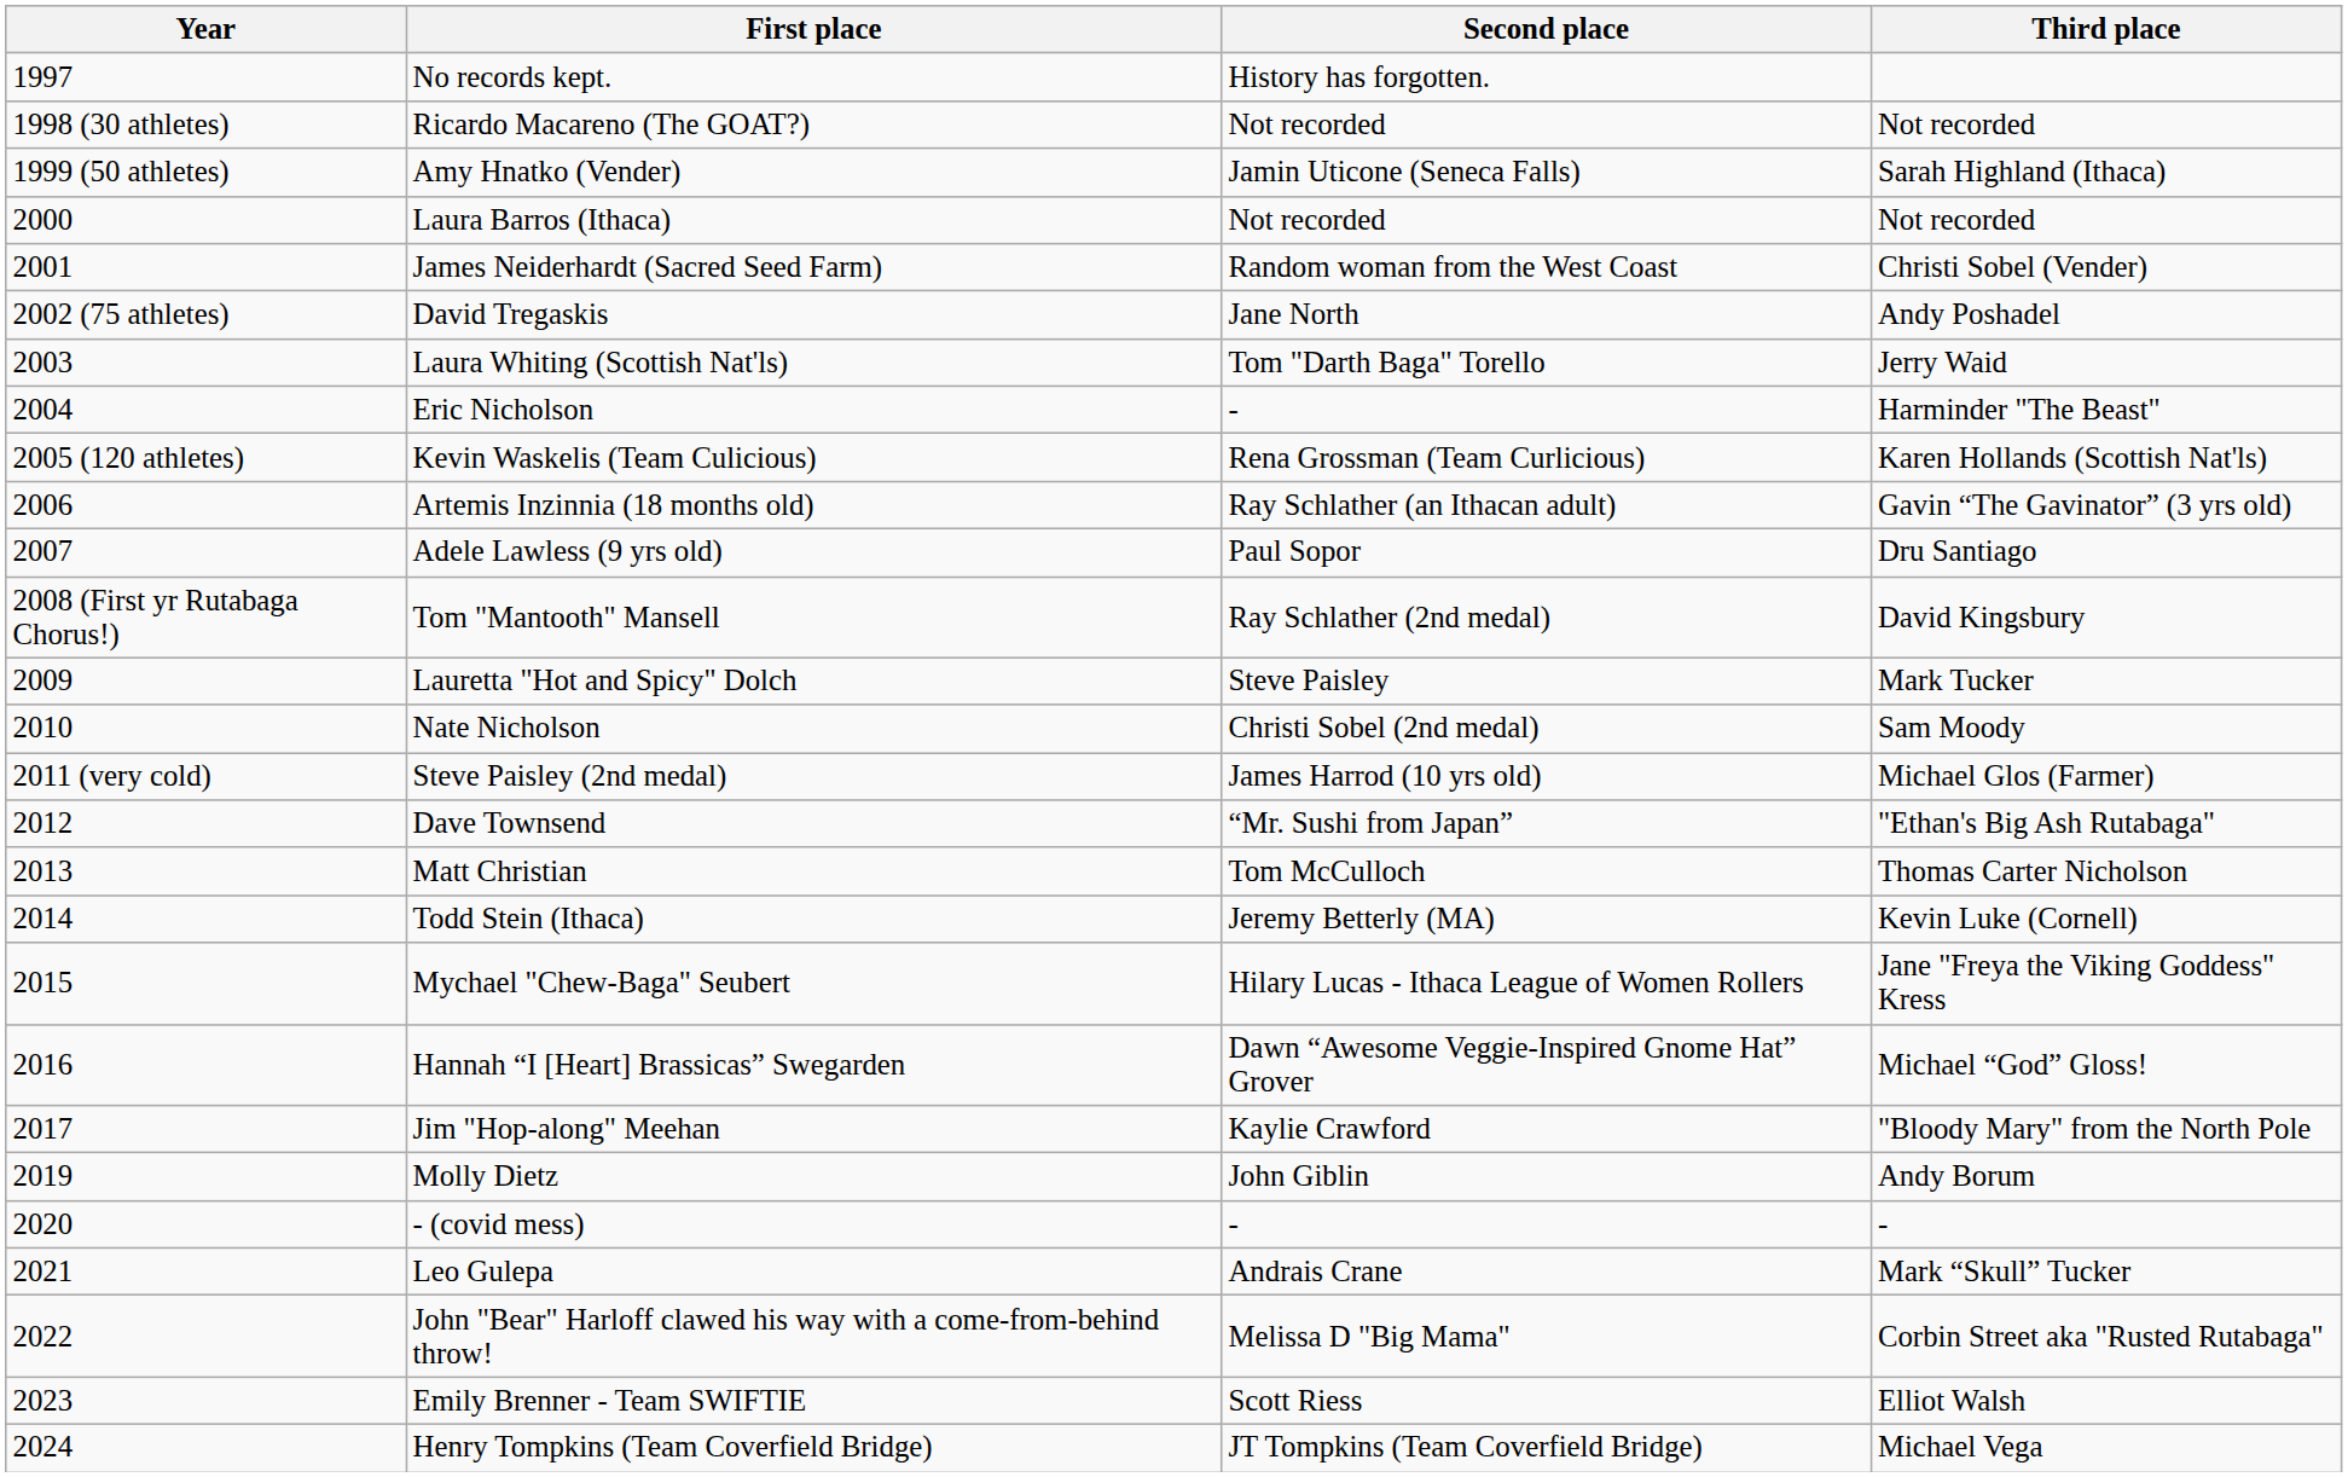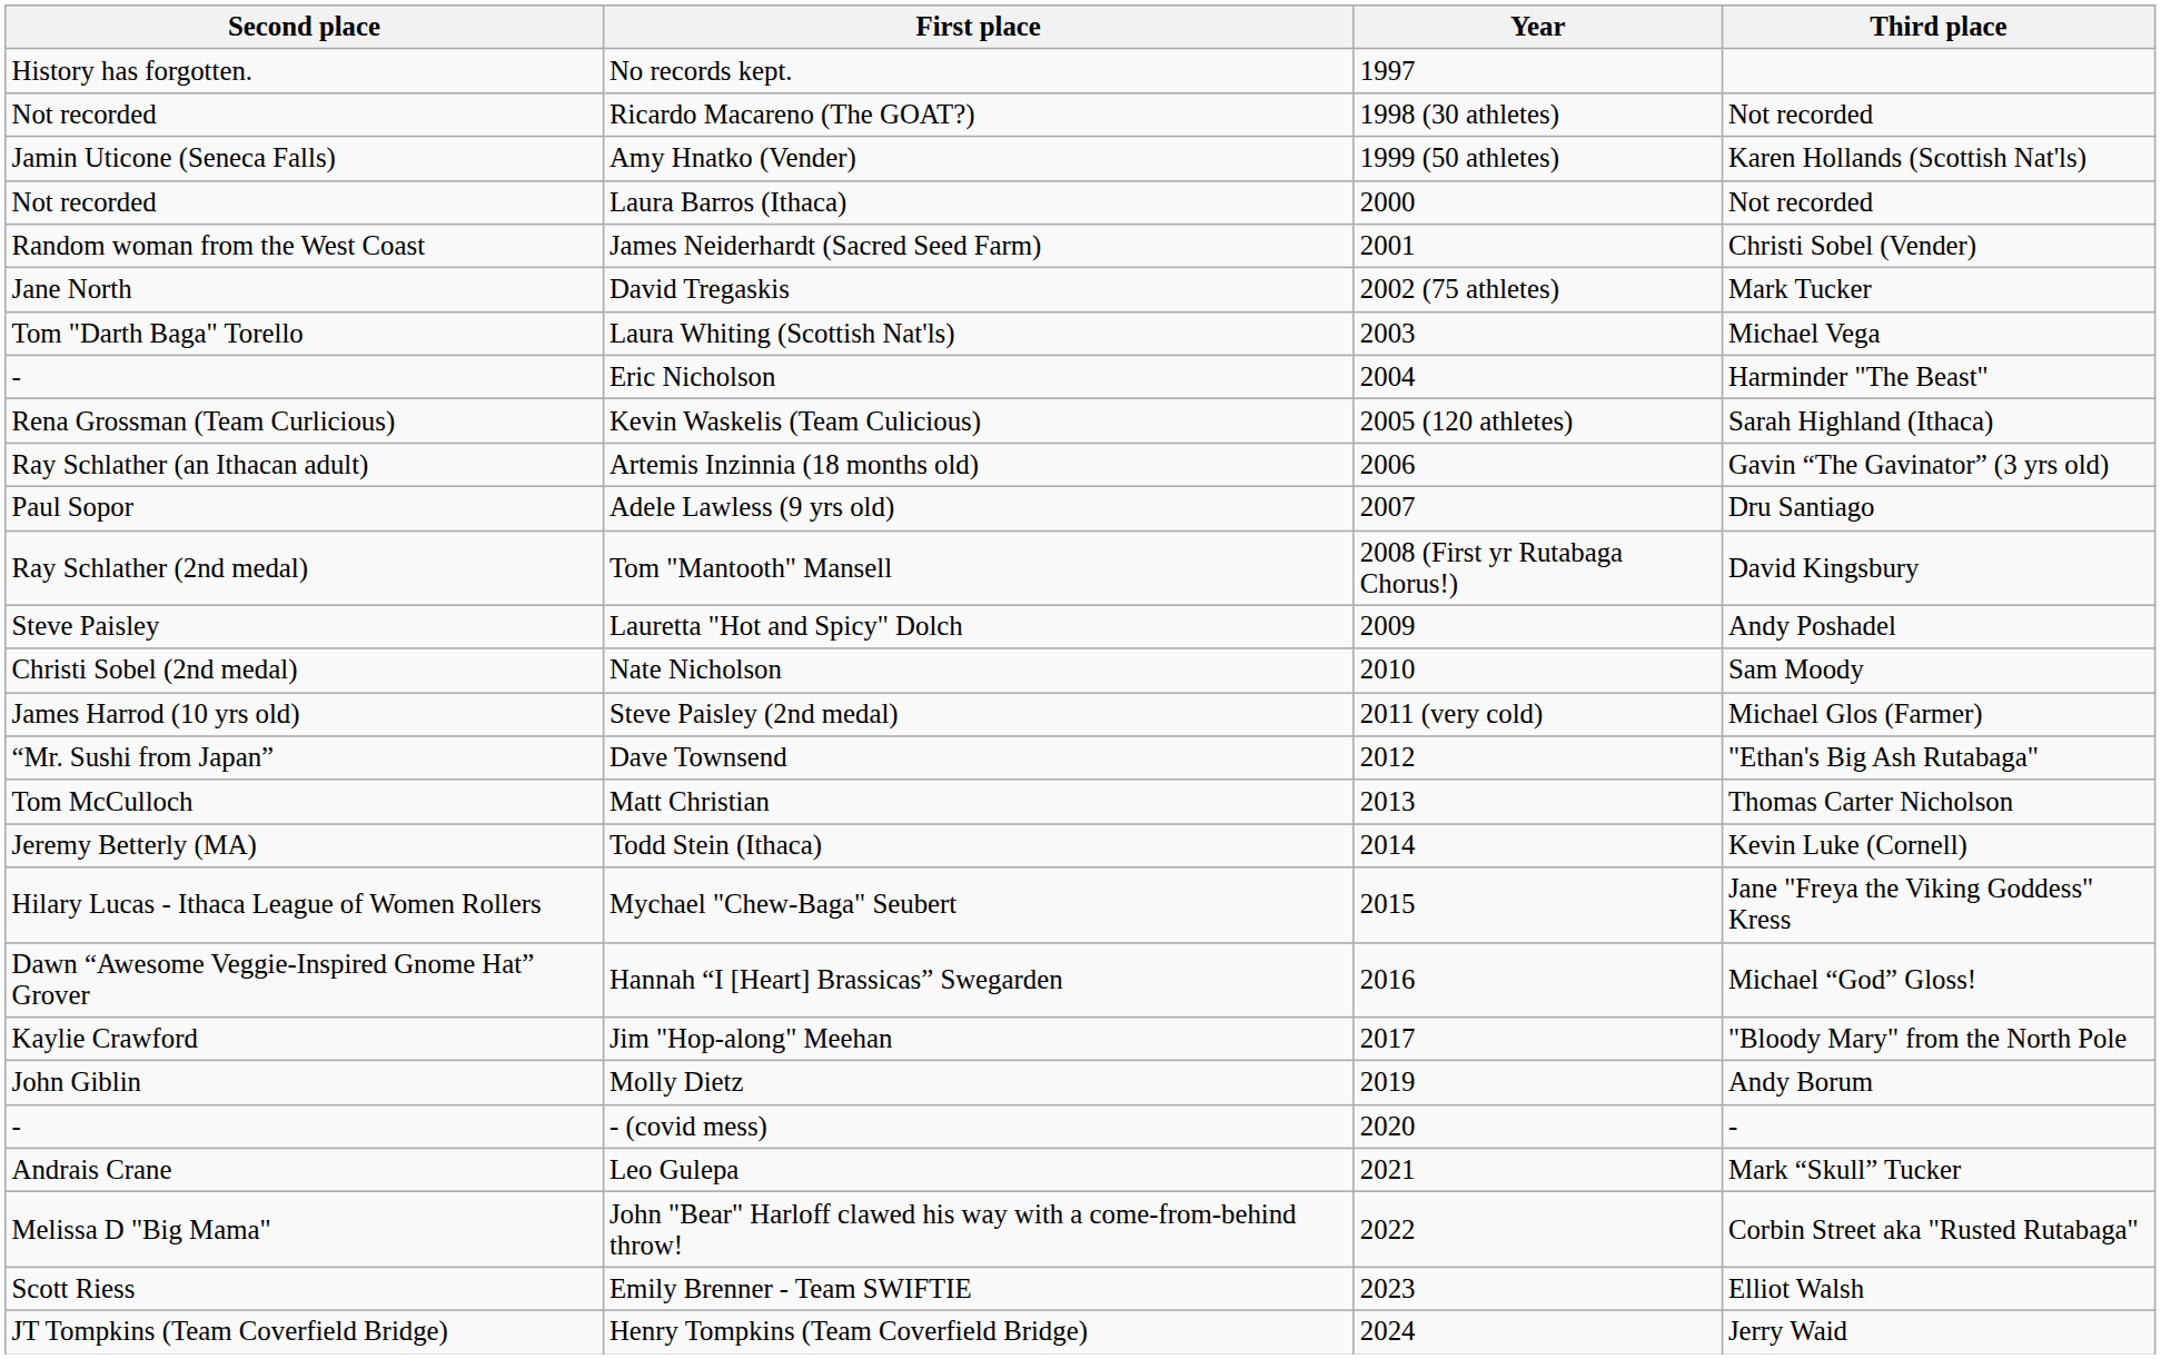columns swapped: Year <-> Second place
Amy Hnatko (Vender) | Third place: Sarah Highland (Ithaca) -> Karen Hollands (Scottish Nat'ls)
David Tregaskis | Third place: Andy Poshadel -> Mark Tucker
Laura Whiting (Scottish Nat'ls) | Third place: Jerry Waid -> Michael Vega
Kevin Waskelis (Team Culicious) | Third place: Karen Hollands (Scottish Nat'ls) -> Sarah Highland (Ithaca)
Lauretta "Hot and Spicy" Dolch | Third place: Mark Tucker -> Andy Poshadel
Henry Tompkins (Team Coverfield Bridge) | Third place: Michael Vega -> Jerry Waid
